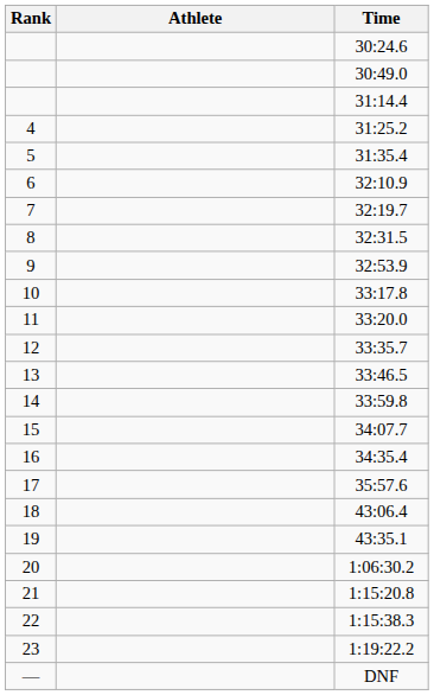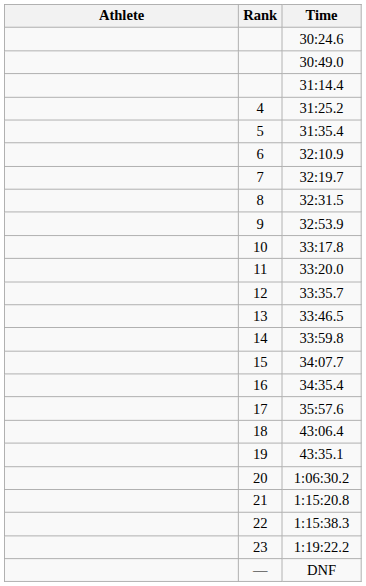columns swapped: Rank <-> Athlete
